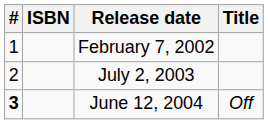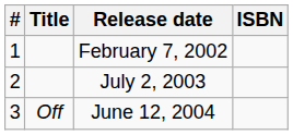columns swapped: Title <-> ISBN
June 12, 2004 | #: bold -> normal
